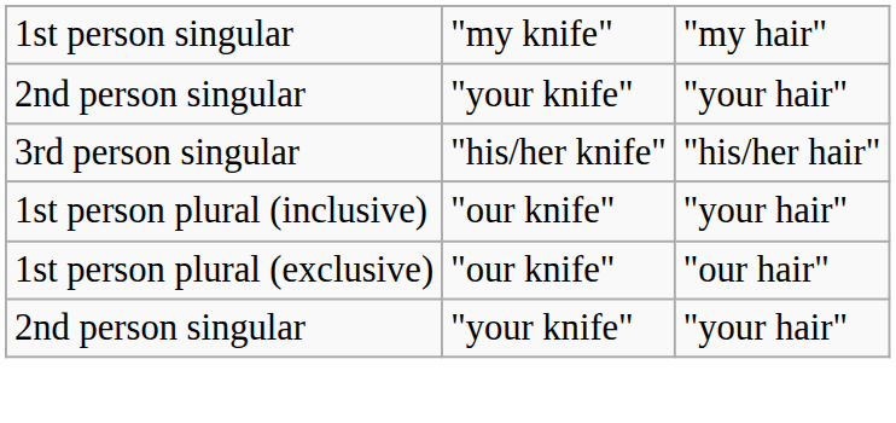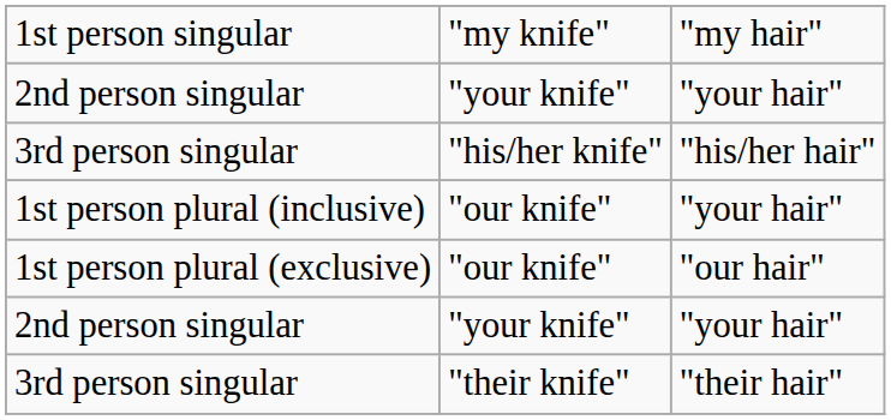+ row: 3rd person singular | "their knife" | "their hair"
